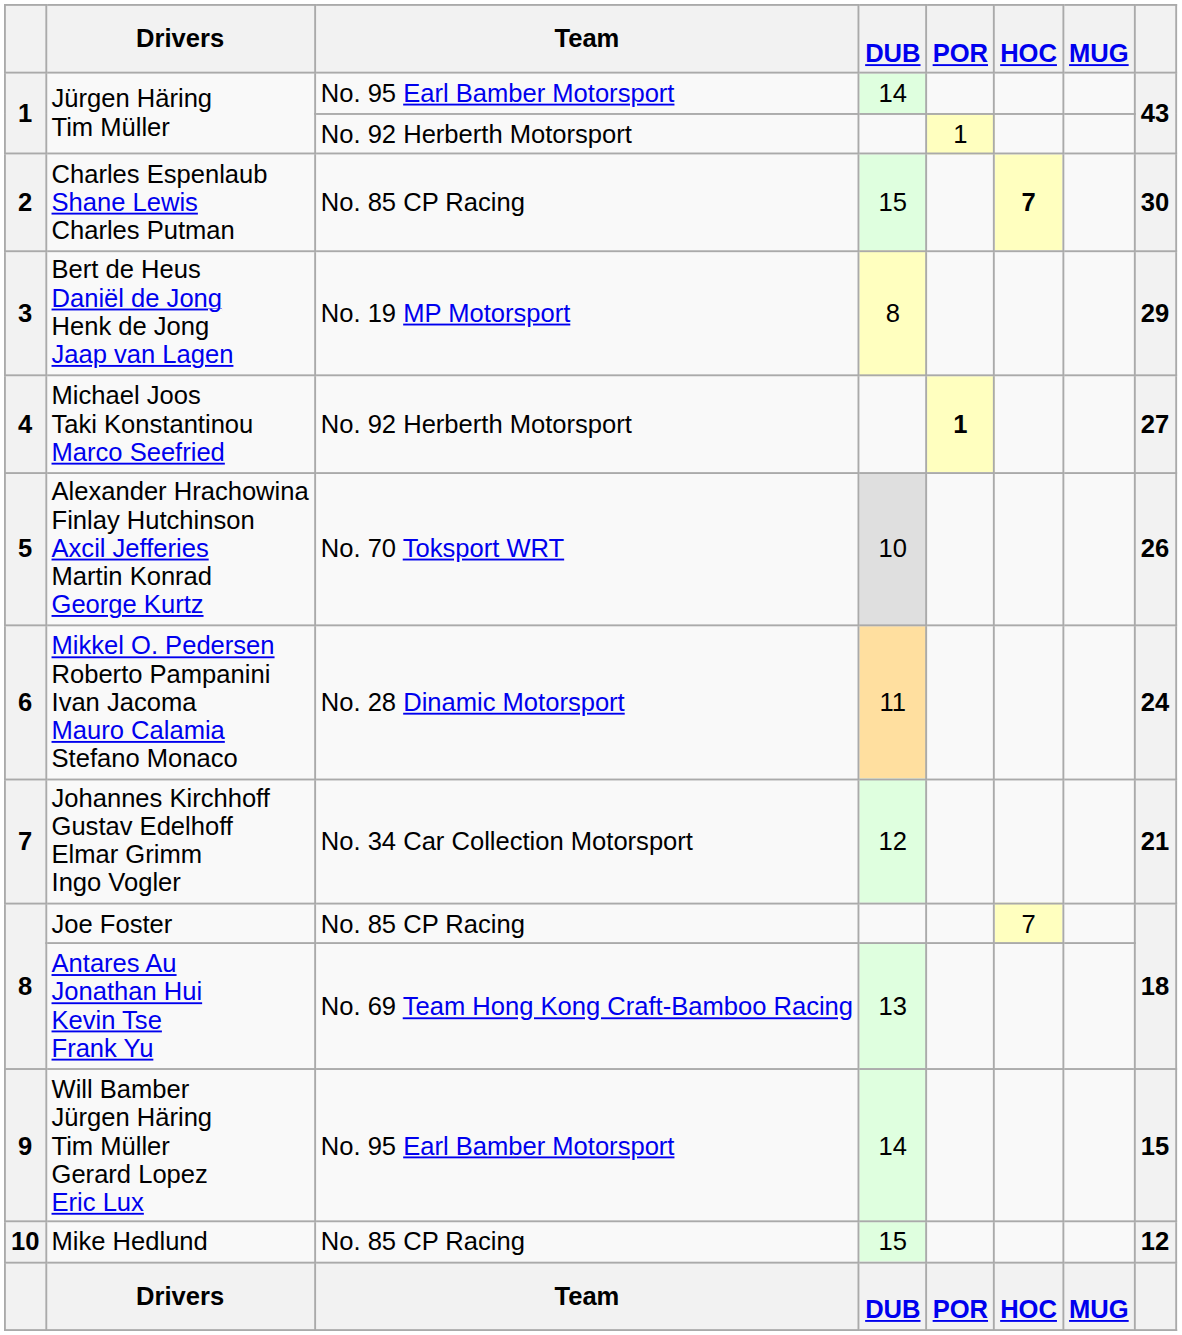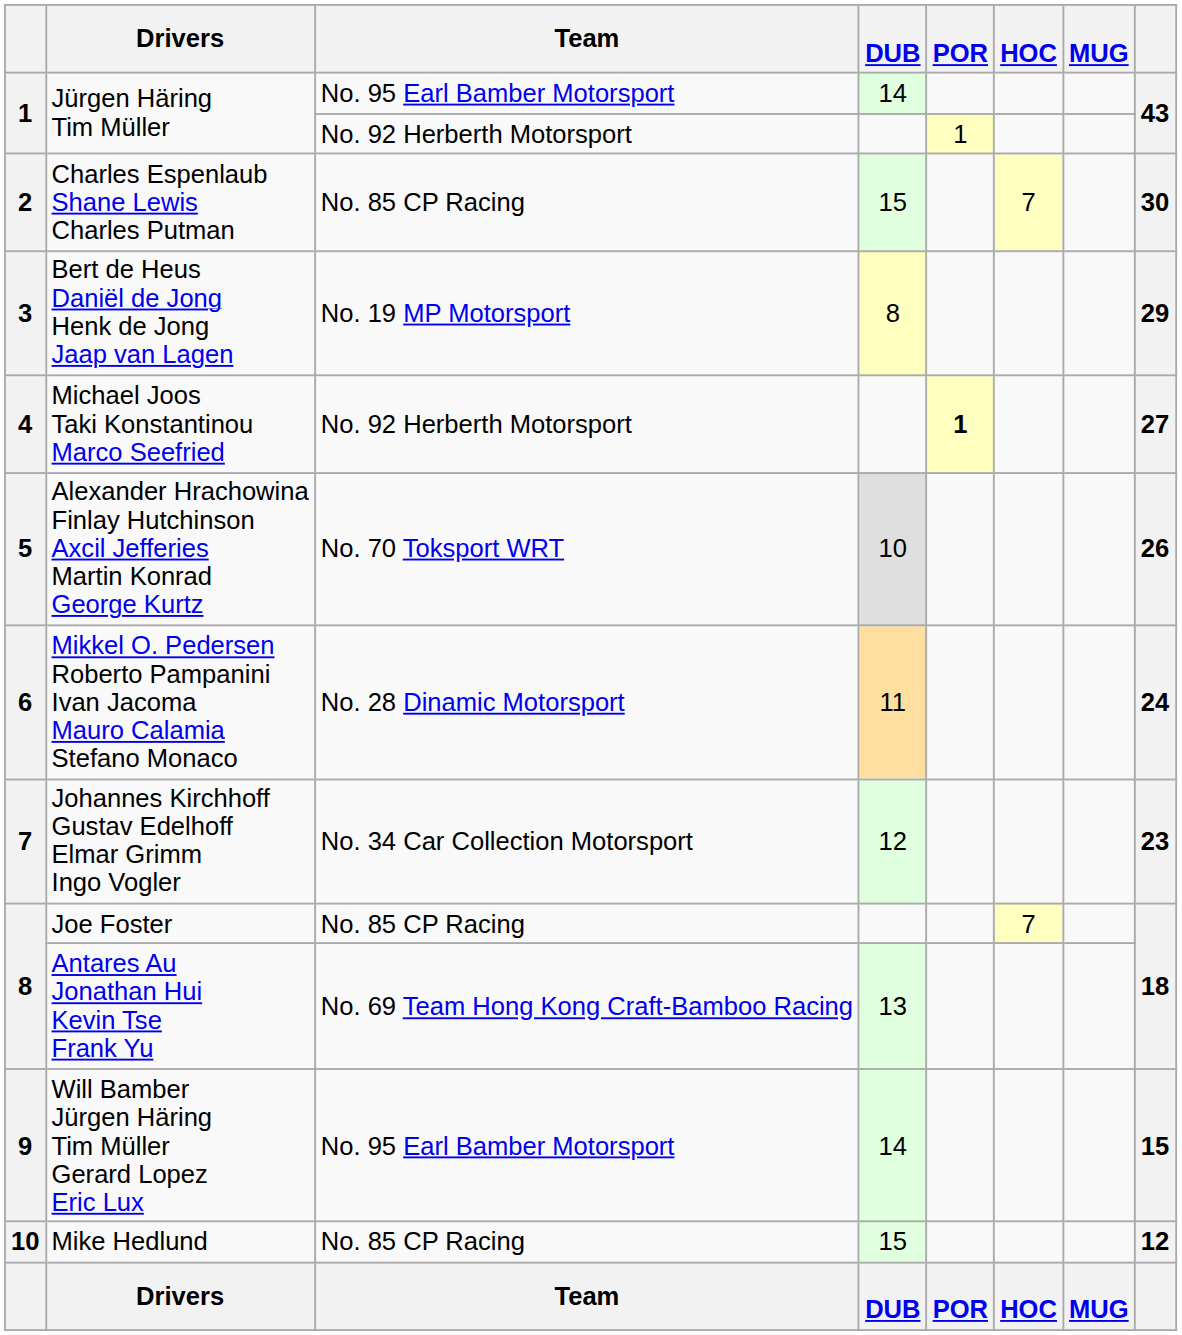Charles Espenlaub Shane Lewis Charles Putman | HOC: bold -> normal
Johannes Kirchhoff Gustav Edelhoff Elmar Grimm Ingo Vogler | column 8: 21 -> 23
